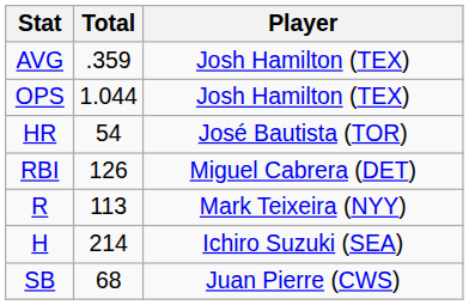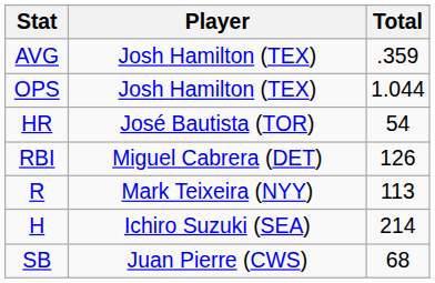columns swapped: Player <-> Total
